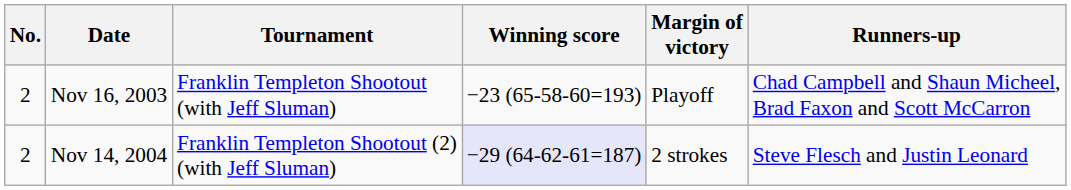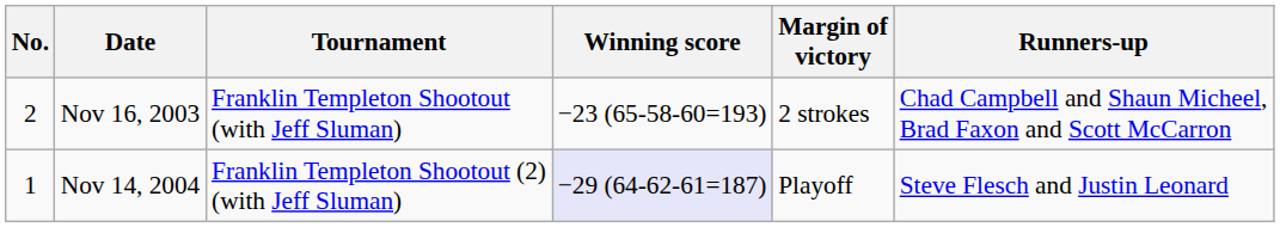Nov 16, 2003 | Margin of victory: Playoff -> 2 strokes
Nov 14, 2004 | No.: 2 -> 1
Nov 14, 2004 | Margin of victory: 2 strokes -> Playoff
